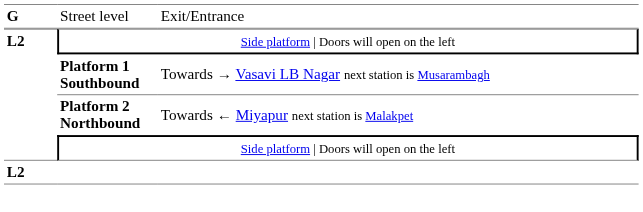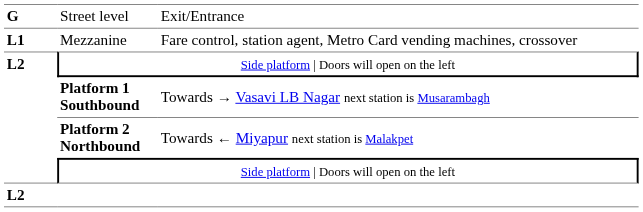+ row: L1 | Mezzanine | Fare control, station agent, Metro Card vending machines, crossover
